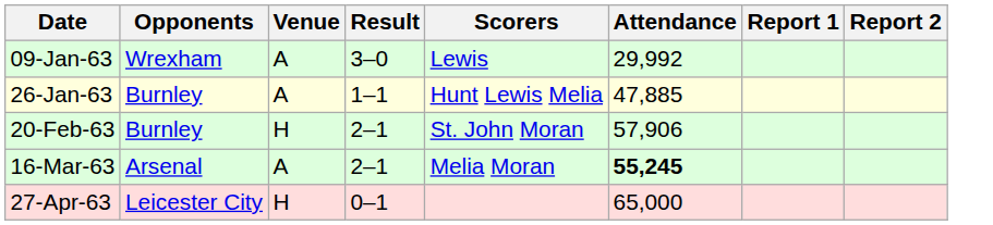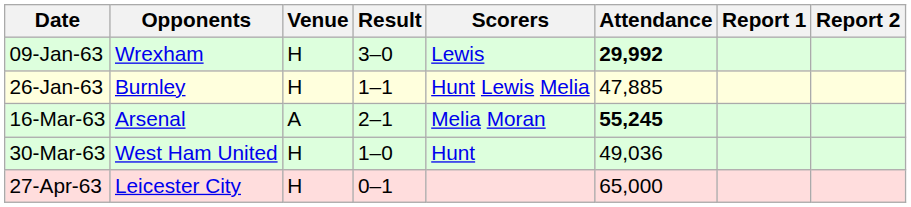09-Jan-63 | Venue: A -> H
09-Jan-63 | Attendance: normal -> bold
26-Jan-63 | Venue: A -> H
- row: 20-Feb-63 | Burnley | H | 2–1 | St. John Moran | 57,906
+ row: 30-Mar-63 | West Ham United | H | 1–0 | Hunt | 49,036
